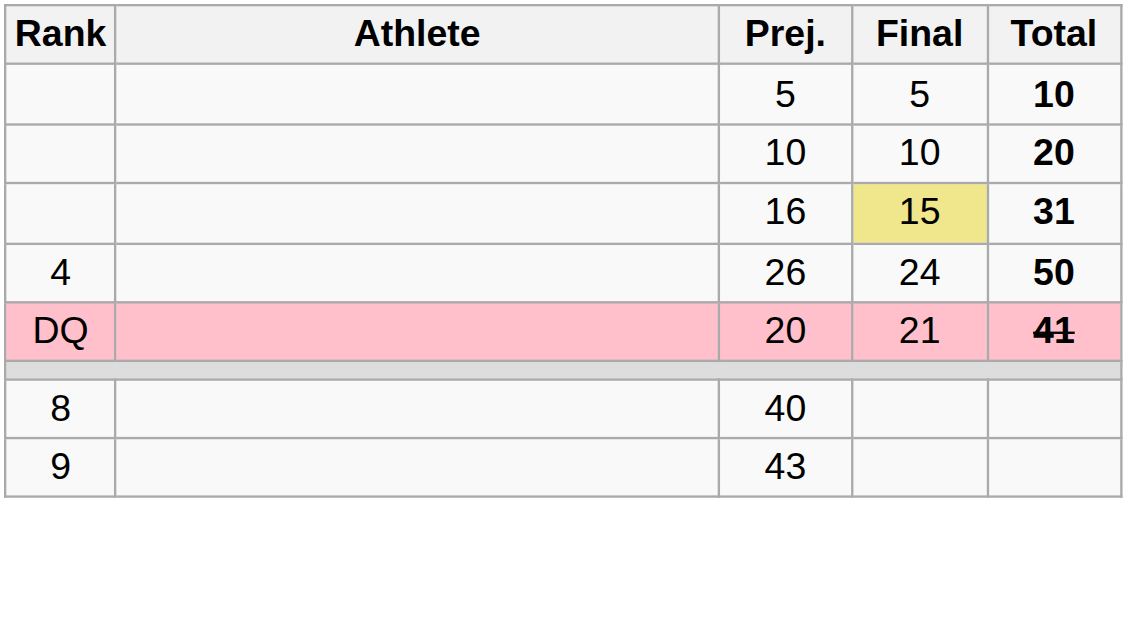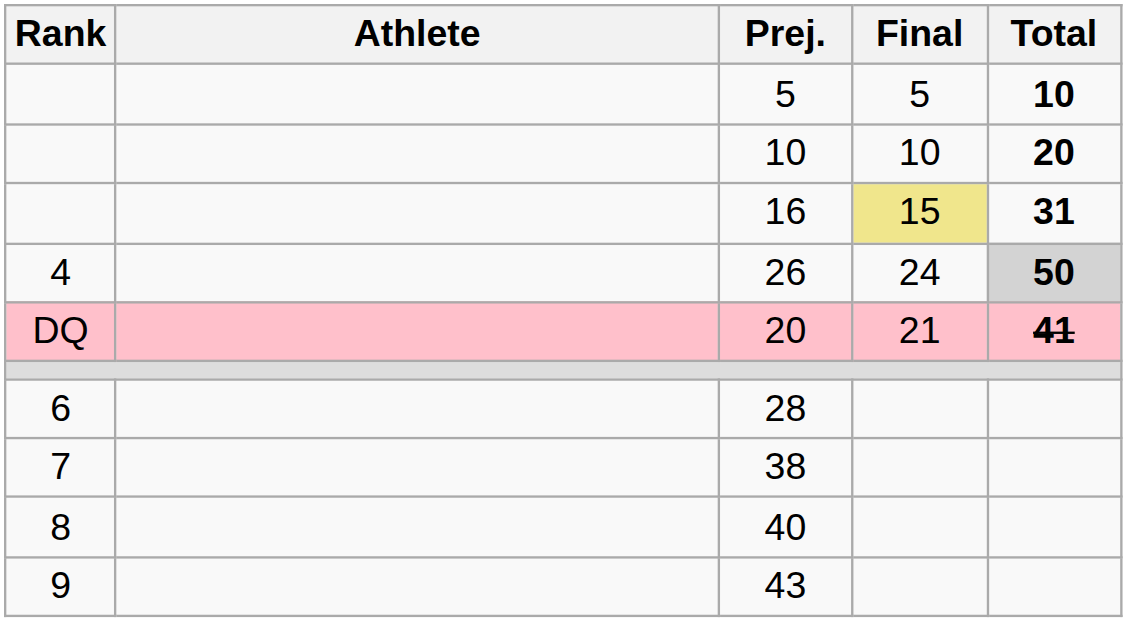26 | Total: no background -> lightgrey background
+ row: 6 | 28
+ row: 7 | 38
